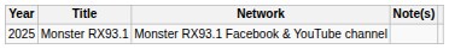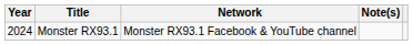Monster RX93.1 | Year: 2025 -> 2024
